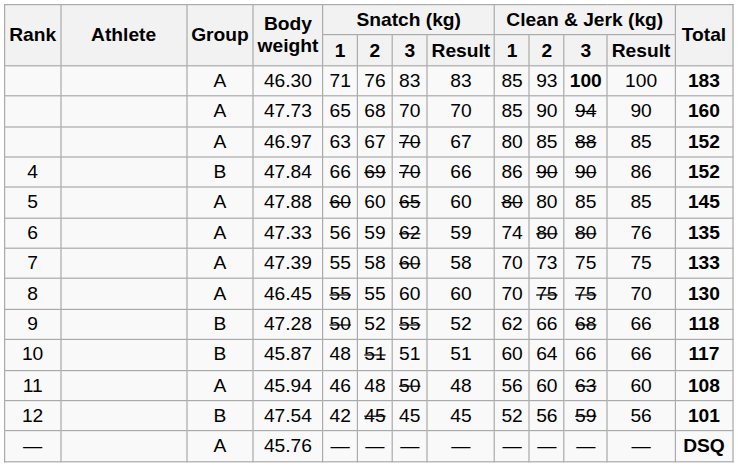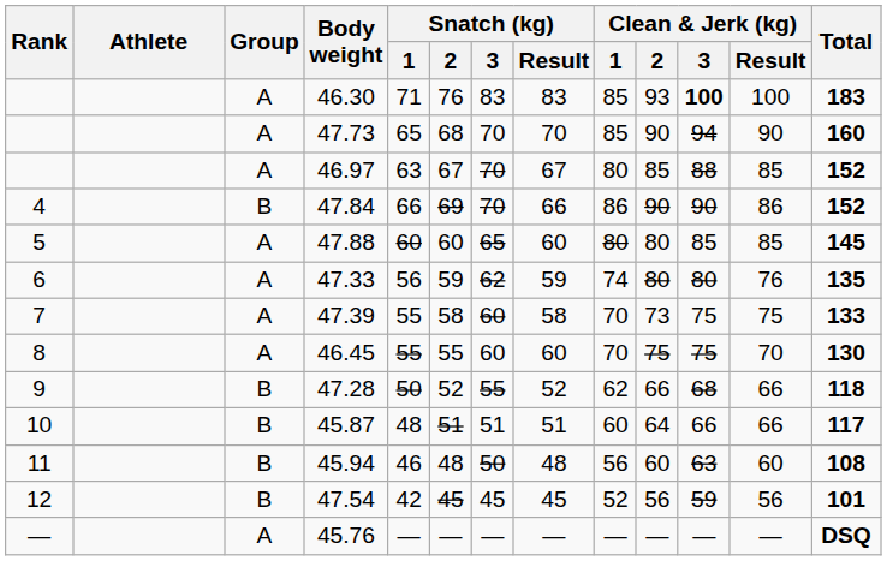45.94 | Group: A -> B
